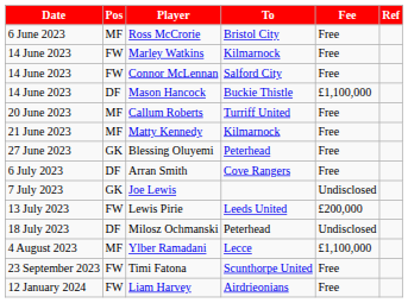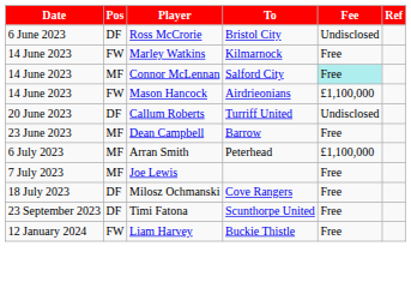Ross McCrorie | Pos: MF -> DF
Ross McCrorie | Fee: Free -> Undisclosed
Connor McLennan | Pos: FW -> MF
Connor McLennan | Fee: no background -> paleturquoise background
Mason Hancock | Pos: DF -> FW
Mason Hancock | To: Buckie Thistle -> Airdrieonians
Callum Roberts | Pos: MF -> DF
Callum Roberts | Fee: Free -> Undisclosed
- row: 21 June 2023 | MF | Matty Kennedy | Kilmarnock | Free
+ row: 23 June 2023 | MF | Dean Campbell | Barrow | Free
- row: 27 June 2023 | GK | Blessing Oluyemi | Peterhead | Free
Arran Smith | Pos: DF -> MF
Arran Smith | To: Cove Rangers -> Peterhead
Arran Smith | Fee: Free -> £1,100,000
Joe Lewis | Pos: GK -> MF
Joe Lewis | Fee: Undisclosed -> Free
- row: 13 July 2023 | FW | Lewis Pirie | Leeds United | £200,000
Milosz Ochmanski | To: Peterhead -> Cove Rangers
Milosz Ochmanski | Fee: Undisclosed -> Free
- row: 4 August 2023 | MF | Ylber Ramadani | Lecce | £1,100,000
Timi Fatona | Pos: FW -> DF
Liam Harvey | To: Airdrieonians -> Buckie Thistle
